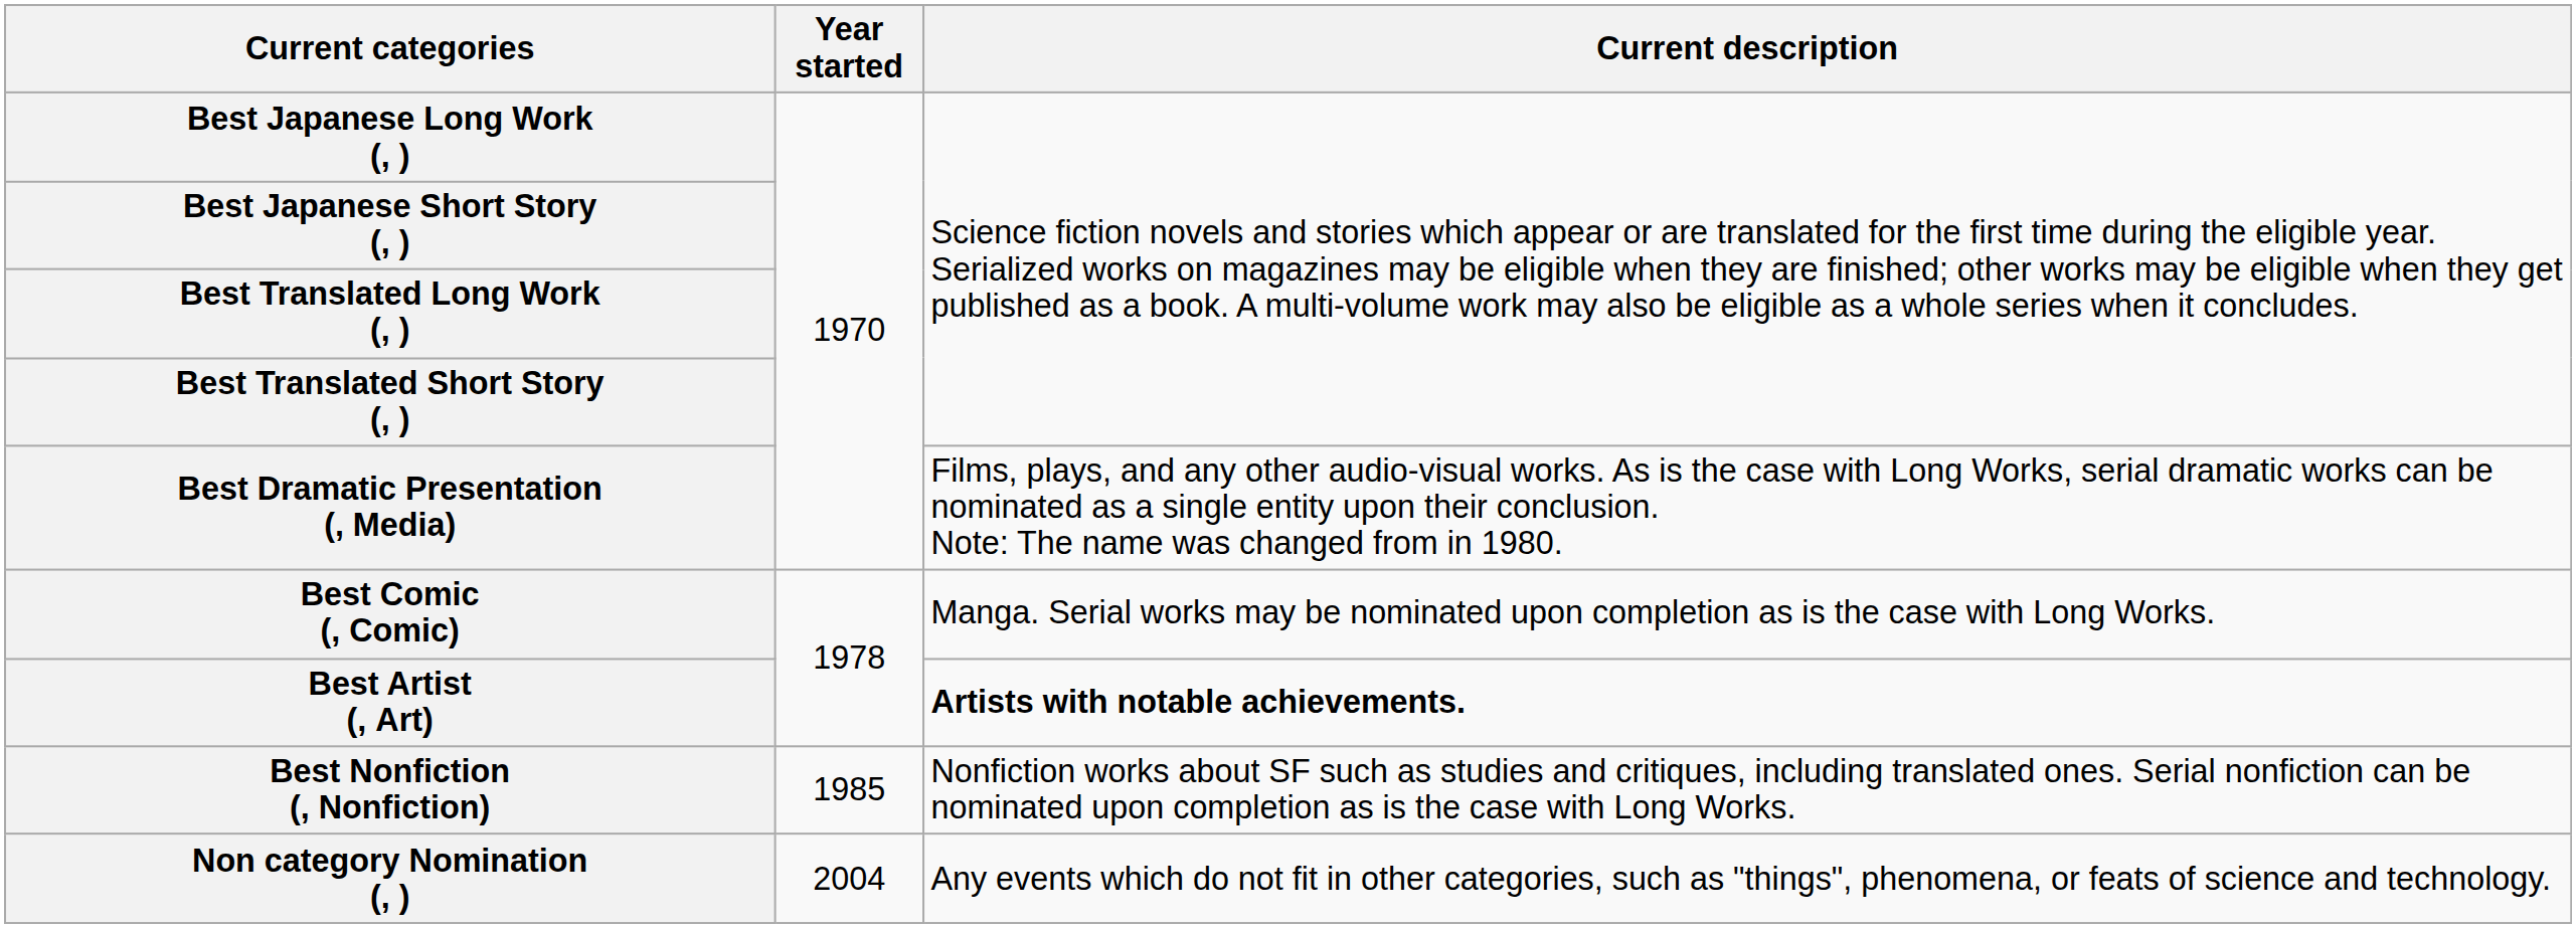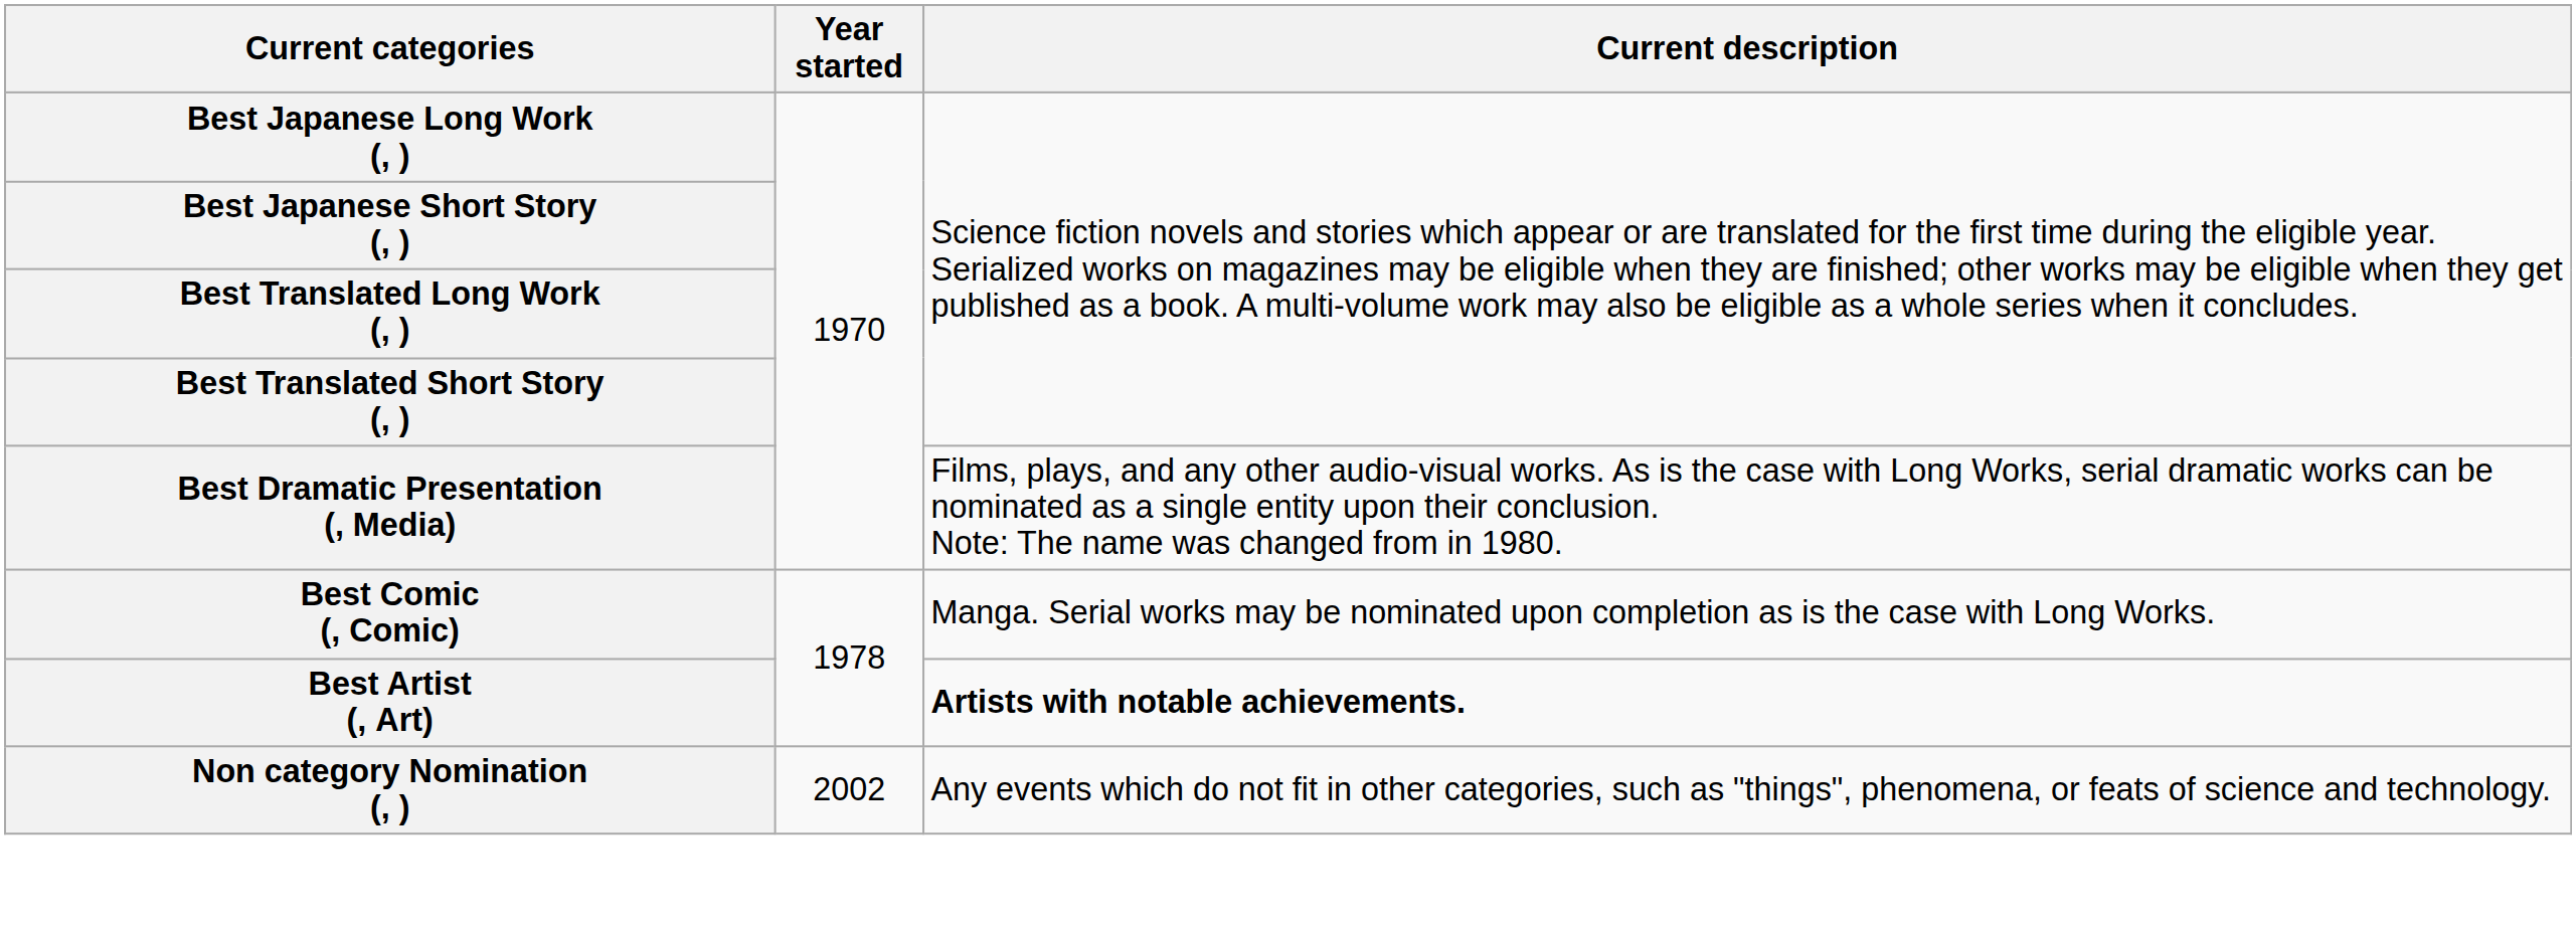- row: Best Nonfiction (, Nonfiction) | 1985 | Nonfiction works about SF such as studies and critiques, including translated ones. Serial nonfiction can be nominated upon completion as is the case with Long Works.
Non category Nomination (, ) | Year started: 2004 -> 2002
